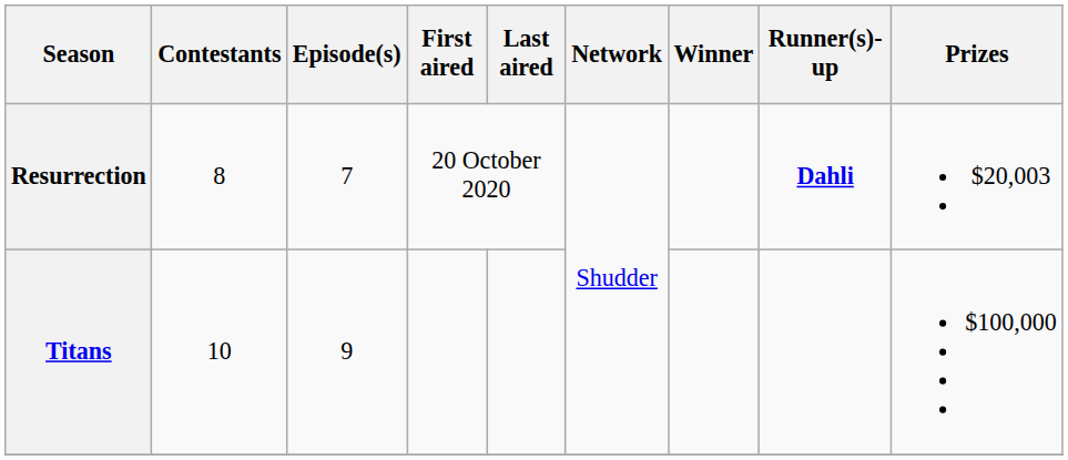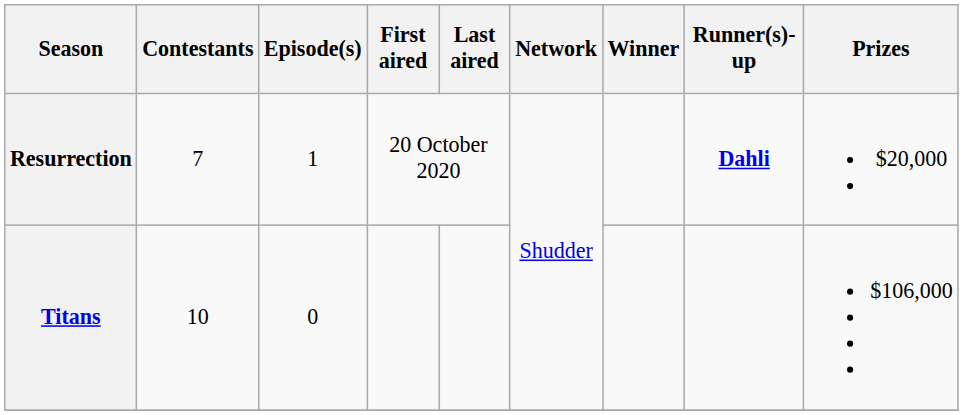Resurrection | Contestants: 8 -> 7
Resurrection | Episode(s): 7 -> 1
Resurrection | Prizes: $20,003 -> $20,000
Titans | Episode(s): 9 -> 0
Titans | Prizes: $100,000 -> $106,000
